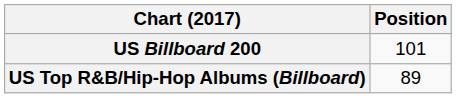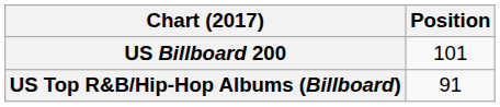US Top R&B/Hip-Hop Albums (Billboard) | Position: 89 -> 91
